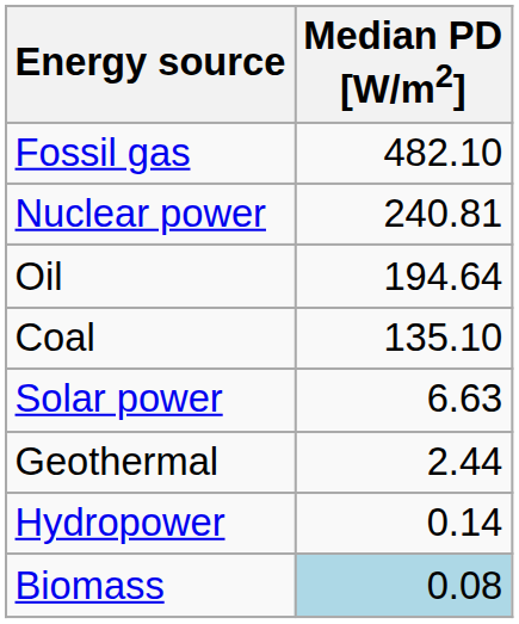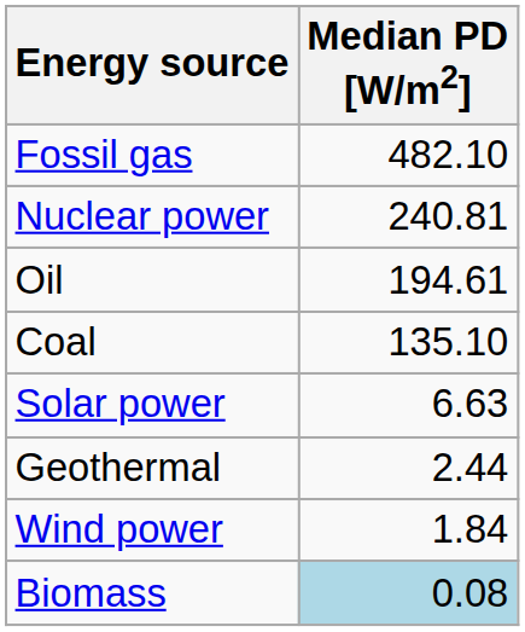Oil | Median PD [W/m2]: 194.64 -> 194.61
+ row: Wind power | 1.84
- row: Hydropower | 0.14
